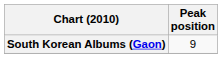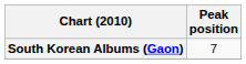South Korean Albums (Gaon) | Peak position: 9 -> 7
